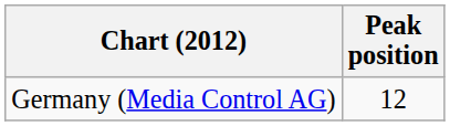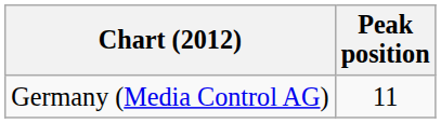Germany (Media Control AG) | Peak position: 12 -> 11
